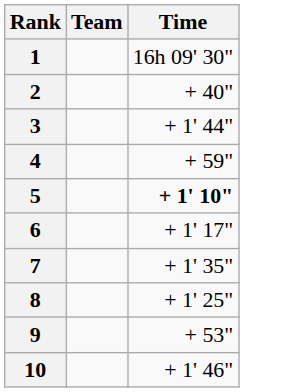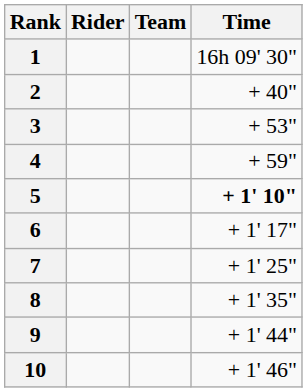+ column: Rider
3 | Time: + 1' 44" -> + 53"
7 | Time: + 1' 35" -> + 1' 25"
8 | Time: + 1' 25" -> + 1' 35"
9 | Time: + 53" -> + 1' 44"
